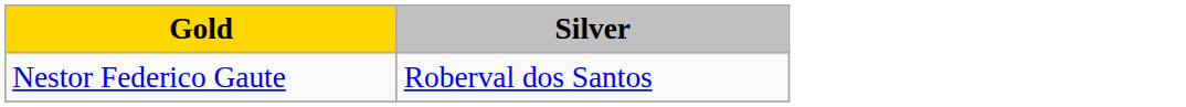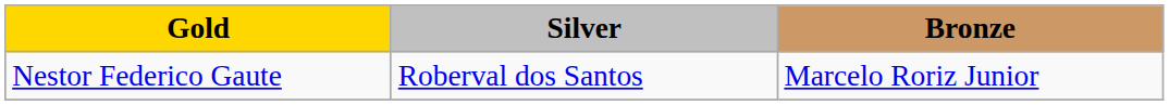+ column: Bronze | Marcelo Roriz Junior
